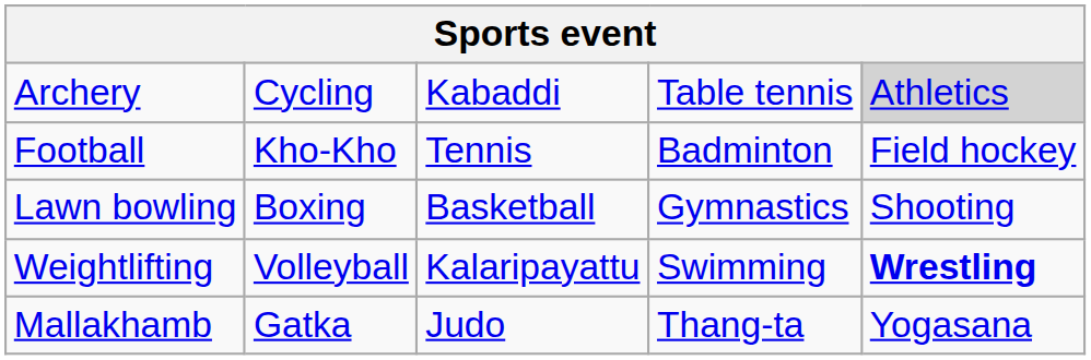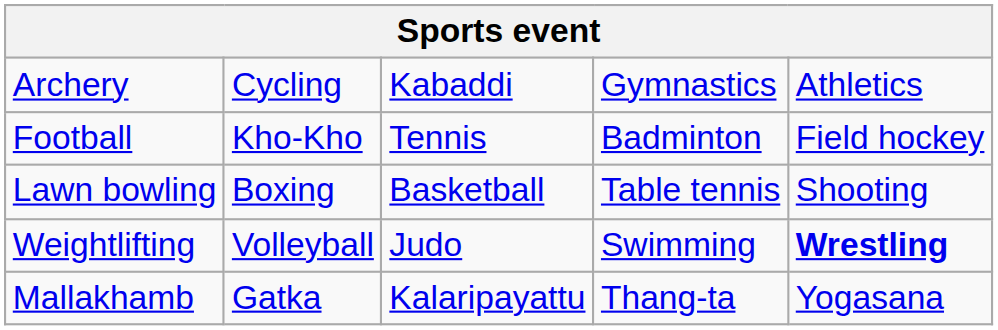Archery | column 4: Table tennis -> Gymnastics
Archery | column 5: lightgrey background -> no background
Lawn bowling | column 4: Gymnastics -> Table tennis
Weightlifting | column 3: Kalaripayattu -> Judo
Mallakhamb | column 3: Judo -> Kalaripayattu
